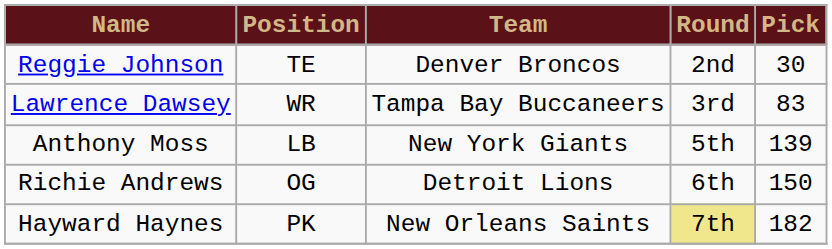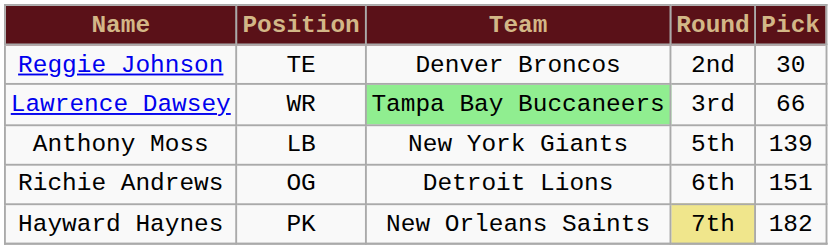Lawrence Dawsey | Team: no background -> lightgreen background
Lawrence Dawsey | Pick: 83 -> 66
Richie Andrews | Pick: 150 -> 151
